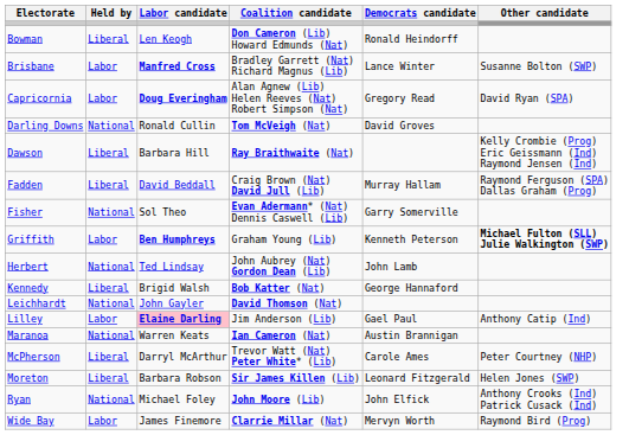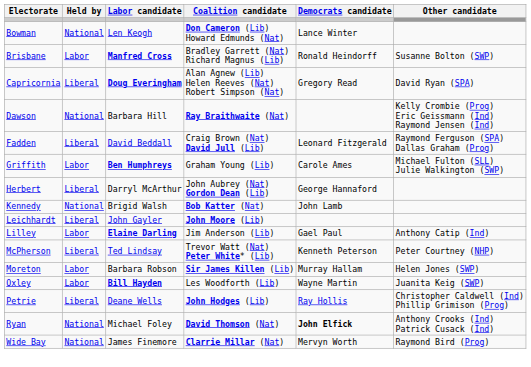Bowman | Held by: Liberal -> National
Bowman | Democrats candidate: Ronald Heindorff -> Lance Winter
Brisbane | Democrats candidate: Lance Winter -> Ronald Heindorff
Capricornia | Held by: Labor -> Liberal
- row: Darling Downs | National | Ronald Cullin | Tom McVeigh (Nat) | David Groves
Dawson | Held by: Liberal -> National
Fadden | Democrats candidate: Murray Hallam -> Leonard Fitzgerald
- row: Fisher | National | Sol Theo | Evan Adermann* (Nat) Dennis Caswell (Lib) | Garry Somerville
Griffith | Democrats candidate: Kenneth Peterson -> Carole Ames
Griffith | Other candidate: bold -> normal
Herbert | Held by: National -> Liberal
Herbert | Labor candidate: Ted Lindsay -> Darryl McArthur
Herbert | Democrats candidate: John Lamb -> George Hannaford
Kennedy | Held by: Liberal -> National
Kennedy | Democrats candidate: George Hannaford -> John Lamb
Leichhardt | Held by: National -> Liberal
Leichhardt | Coalition candidate: David Thomson (Nat) -> John Moore (Lib)
Lilley | Labor candidate: pink background -> no background
- row: Maranoa | National | Warren Keats | Ian Cameron (Nat) | Austin Brannigan
McPherson | Labor candidate: Darryl McArthur -> Ted Lindsay
McPherson | Democrats candidate: Carole Ames -> Kenneth Peterson
Moreton | Held by: Liberal -> Labor
Moreton | Democrats candidate: Leonard Fitzgerald -> Murray Hallam
+ row: Oxley | Labor | Bill Hayden | Les Woodforth (Lib) | Wayne Martin | Juanita Keig (SWP)
+ row: Petrie | Liberal | Deane Wells | John Hodges (Lib) | Ray Hollis | Christopher Caldwell (Ind) Phillip Grimison (Prog)
Ryan | Coalition candidate: John Moore (Lib) -> David Thomson (Nat)
Ryan | Democrats candidate: normal -> bold
Wide Bay | Held by: Labor -> National
